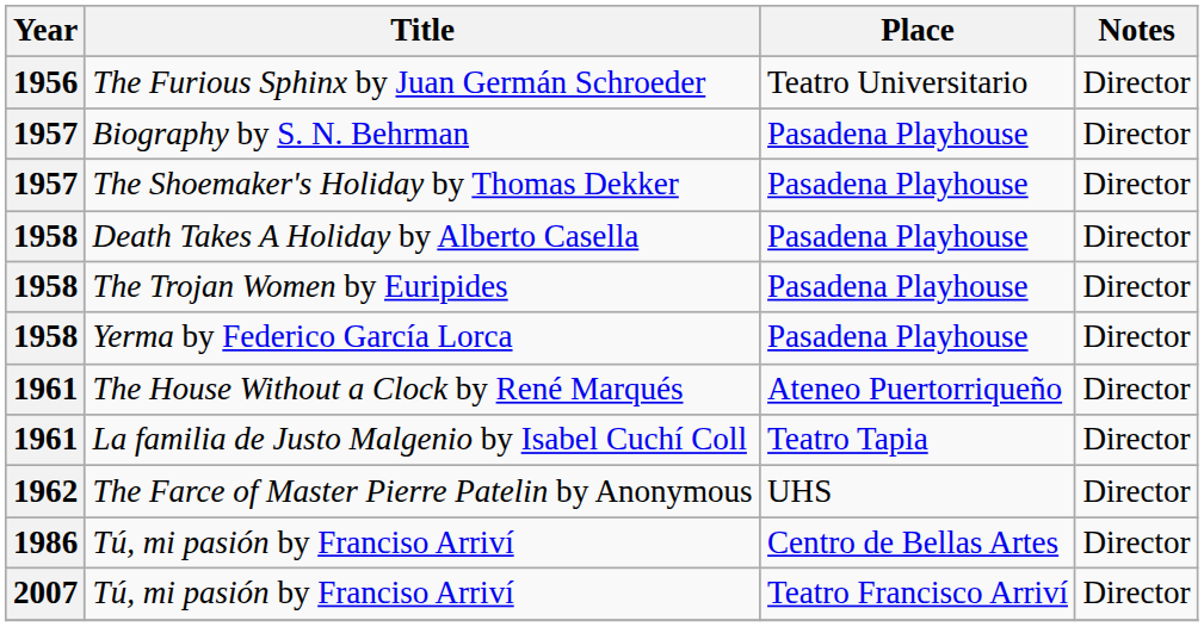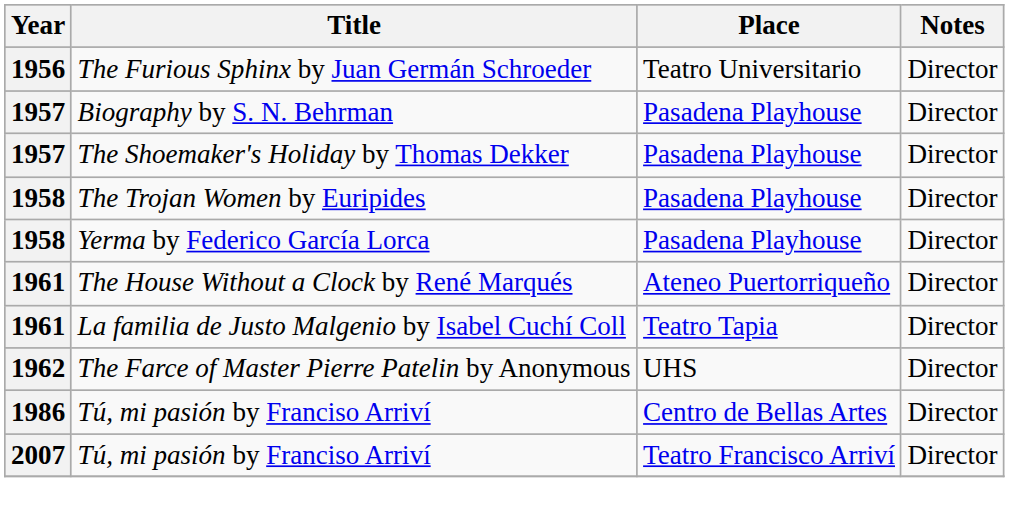- row: 1958 | Death Takes A Holiday by Alberto Casella | Pasadena Playhouse | Director
